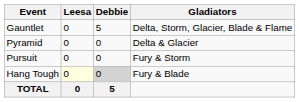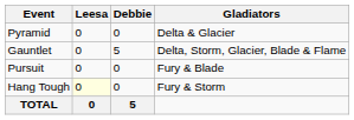rows swapped: Pyramid <-> Gauntlet
Pursuit | Gladiators: Fury & Storm -> Fury & Blade
Hang Tough | Debbie: lightgrey background -> no background
Hang Tough | Gladiators: Fury & Blade -> Fury & Storm
